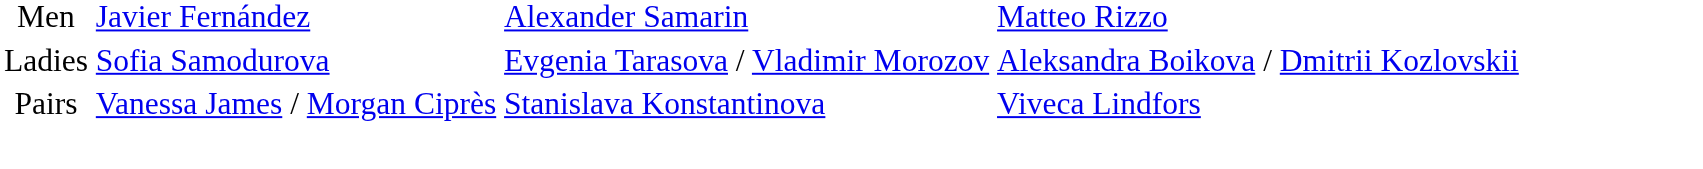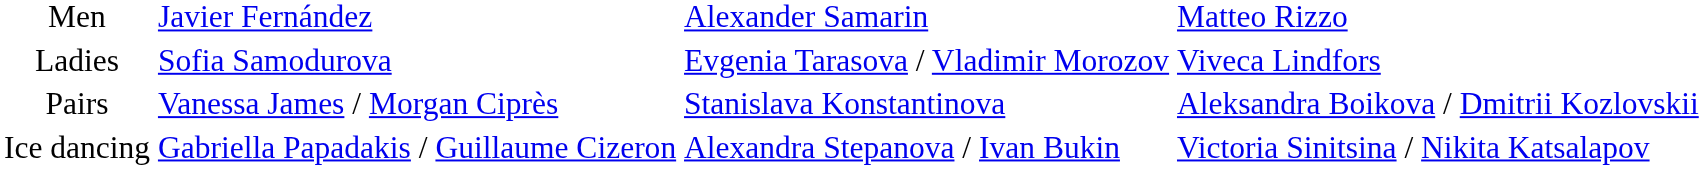Ladies | column 4: Aleksandra Boikova / Dmitrii Kozlovskii -> Viveca Lindfors
Pairs | column 4: Viveca Lindfors -> Aleksandra Boikova / Dmitrii Kozlovskii
+ row: Ice dancing | Gabriella Papadakis / Guillaume Cizeron | Alexandra Stepanova / Ivan Bukin | Victoria Sinitsina / Nikita Katsalapov
